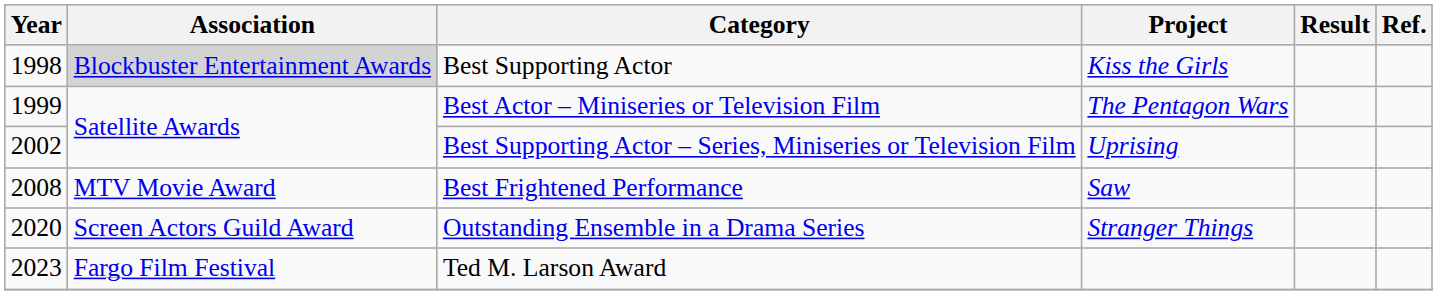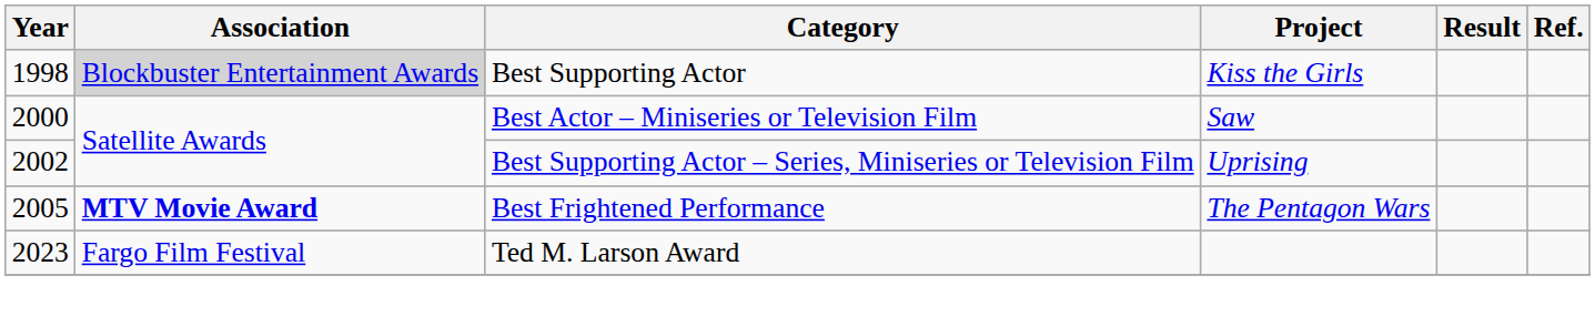Best Actor – Miniseries or Television Film | Year: 1999 -> 2000
Best Actor – Miniseries or Television Film | Project: The Pentagon Wars -> Saw
Best Frightened Performance | Year: 2008 -> 2005
Best Frightened Performance | Association: normal -> bold
Best Frightened Performance | Project: Saw -> The Pentagon Wars
- row: 2020 | Screen Actors Guild Award | Outstanding Ensemble in a Drama Series | Stranger Things
